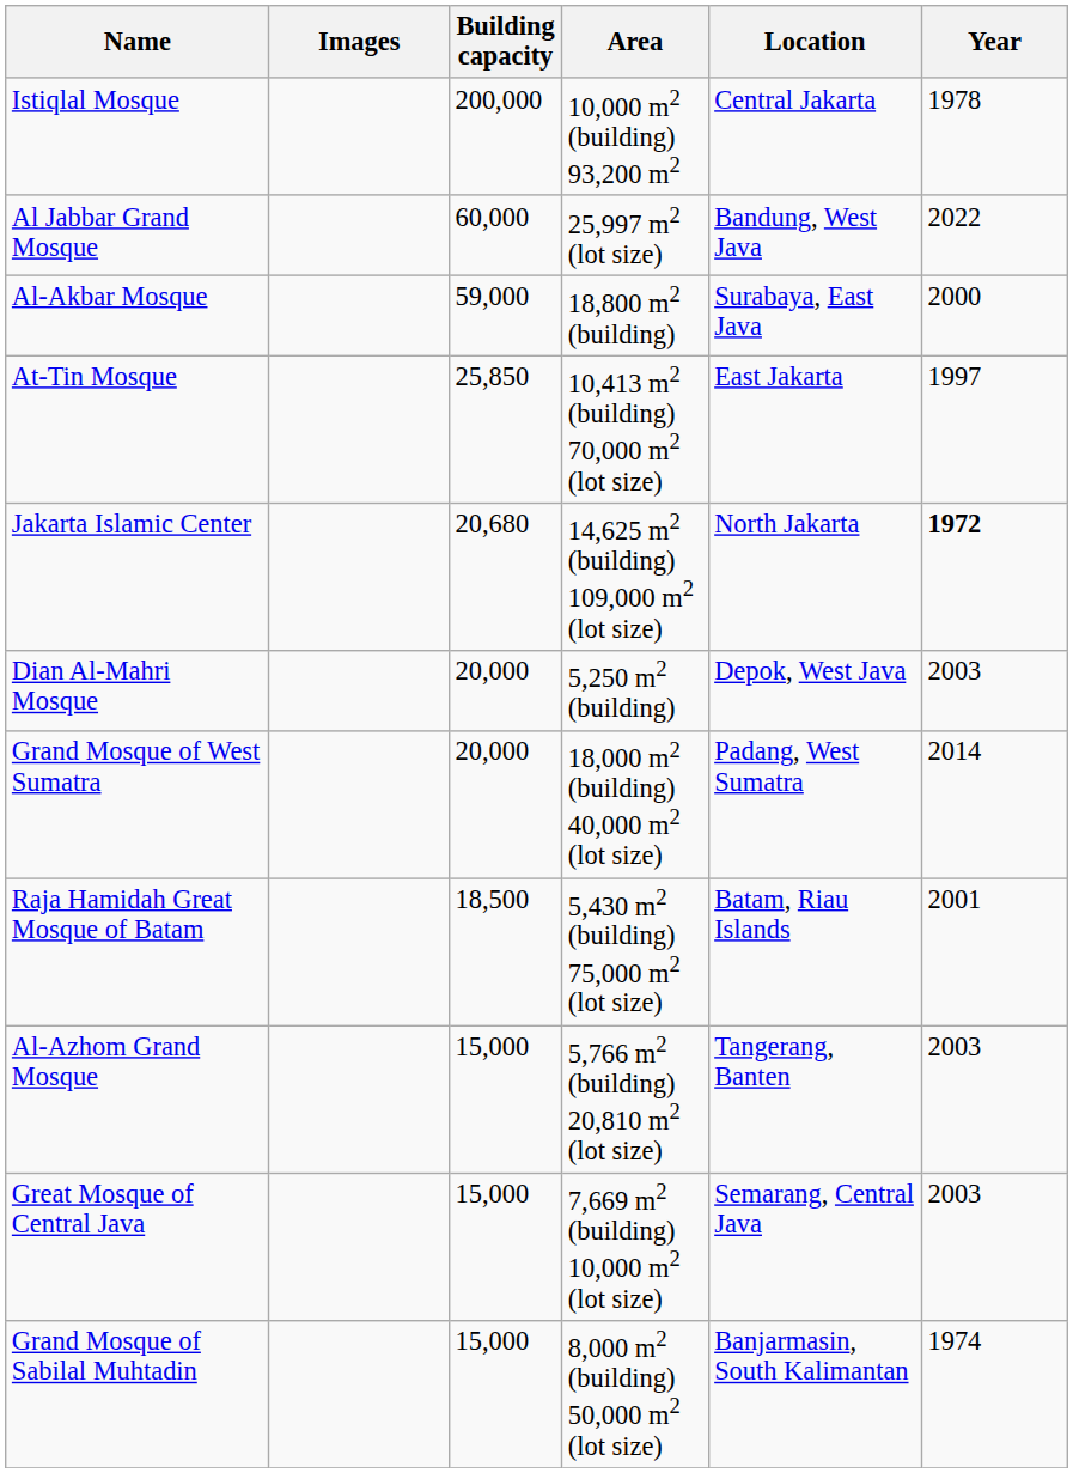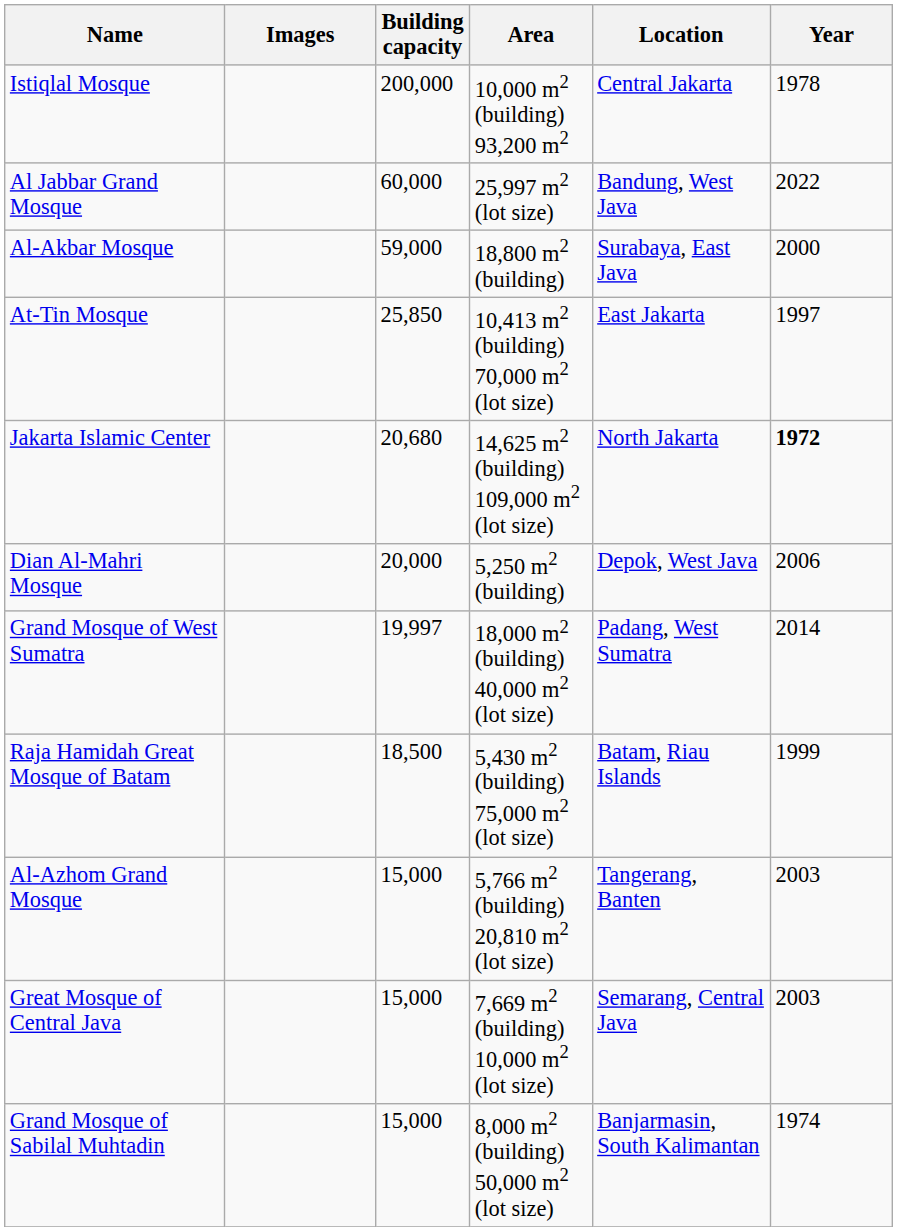Dian Al-Mahri Mosque | Year: 2003 -> 2006
Grand Mosque of West Sumatra | Building capacity: 20,000 -> 19,997
Raja Hamidah Great Mosque of Batam | Year: 2001 -> 1999
